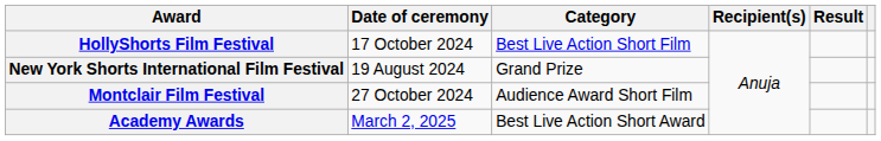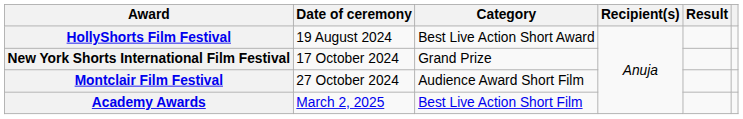HollyShorts Film Festival | Date of ceremony: 17 October 2024 -> 19 August 2024
HollyShorts Film Festival | Category: Best Live Action Short Film -> Best Live Action Short Award
New York Shorts International Film Festival | Date of ceremony: 19 August 2024 -> 17 October 2024
Academy Awards | Category: Best Live Action Short Award -> Best Live Action Short Film
